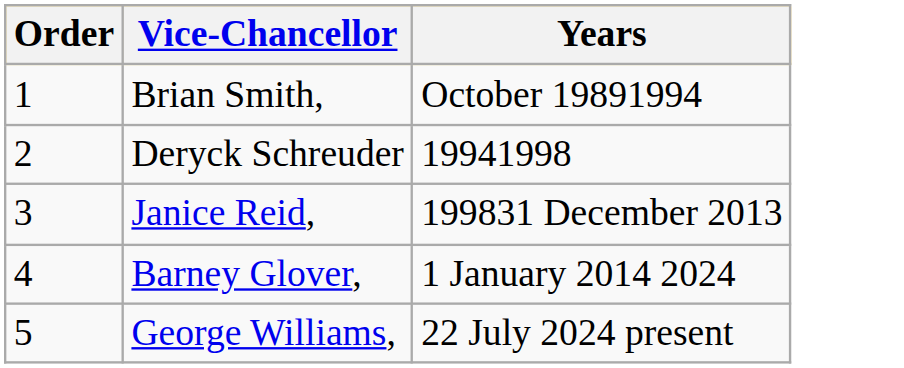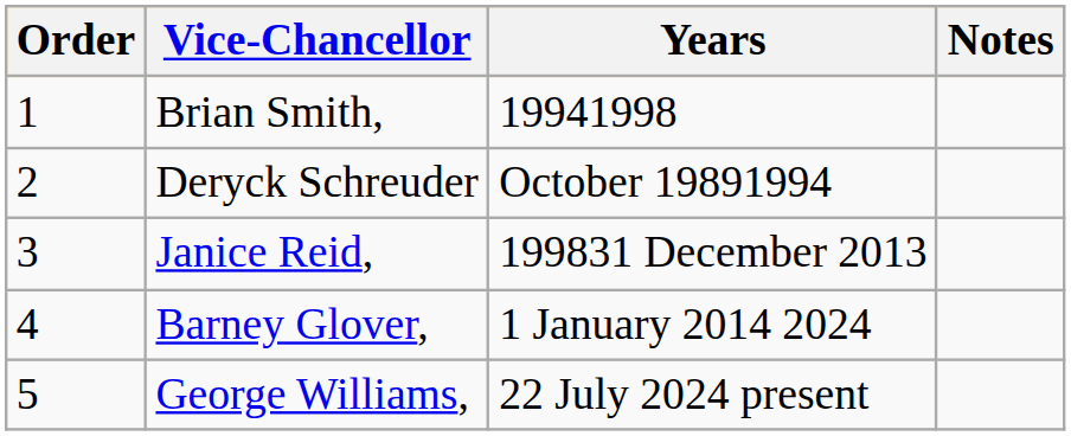+ column: Notes
Brian Smith, | Years: October 19891994 -> 19941998
Deryck Schreuder | Years: 19941998 -> October 19891994
